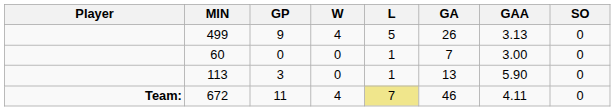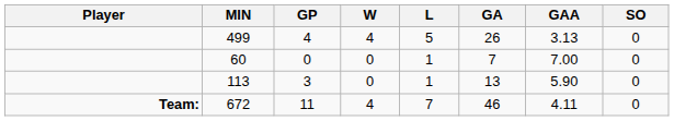499 | GP: 9 -> 4
60 | GAA: 3.00 -> 7.00
672 | L: khaki background -> no background
